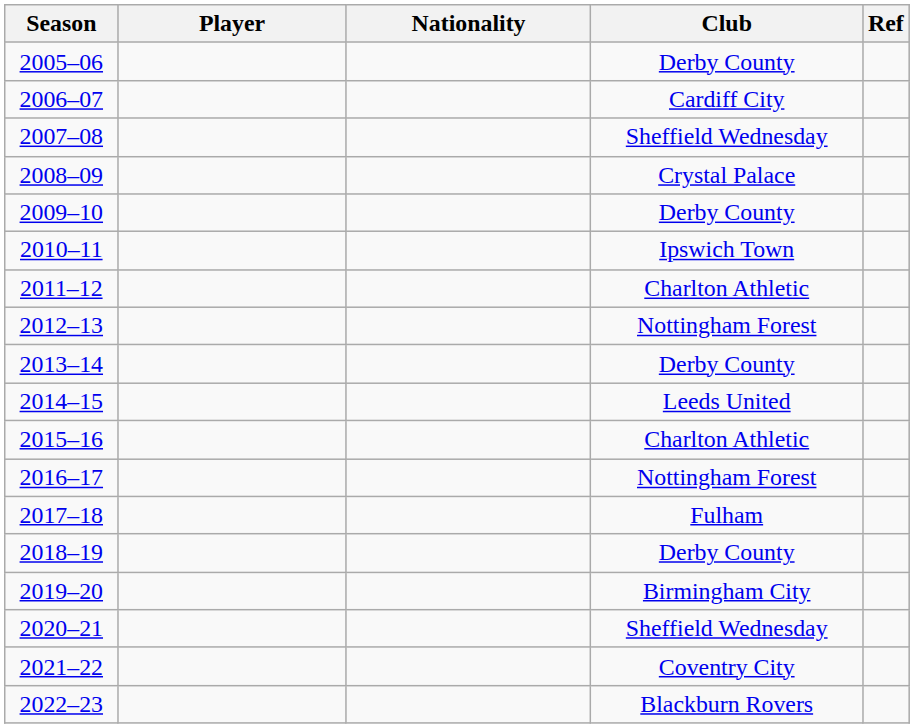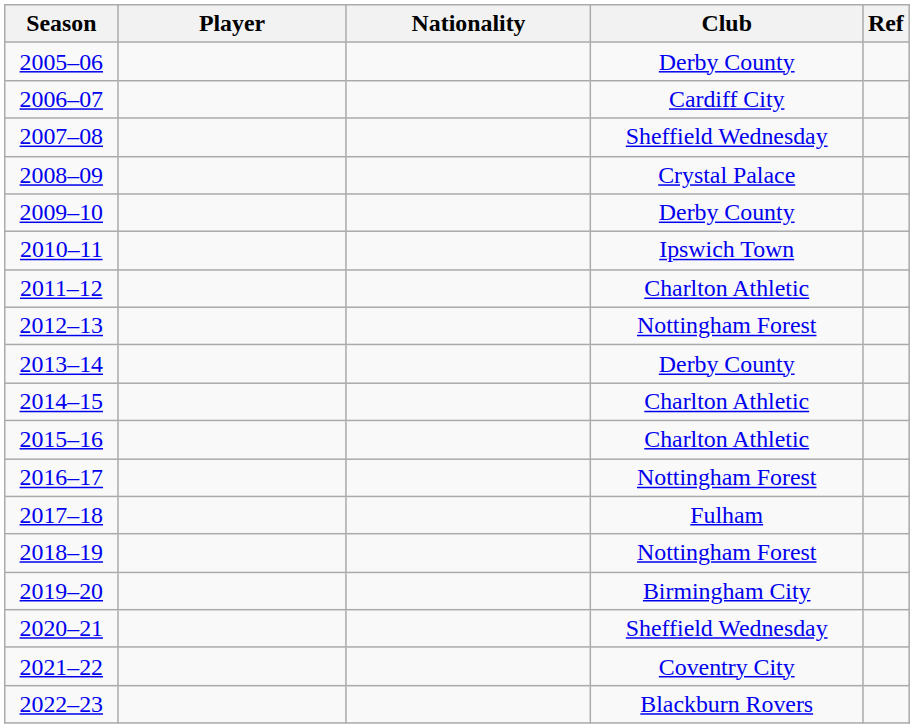2014–15 | Club: Leeds United -> Charlton Athletic
2018–19 | Club: Derby County -> Nottingham Forest
